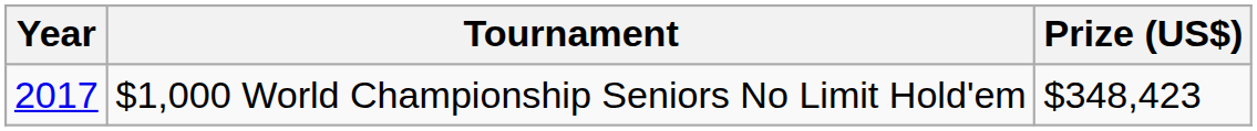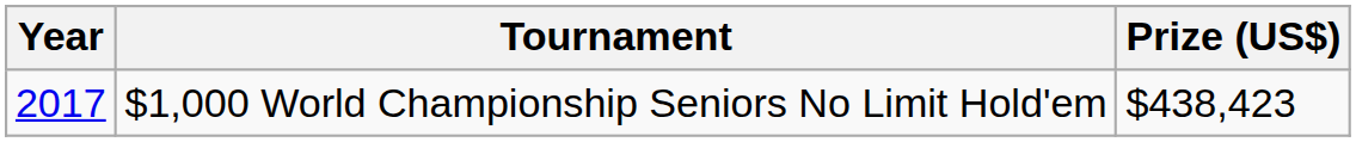$1,000 World Championship Seniors No Limit Hold'em | Prize (US$): $348,423 -> $438,423
